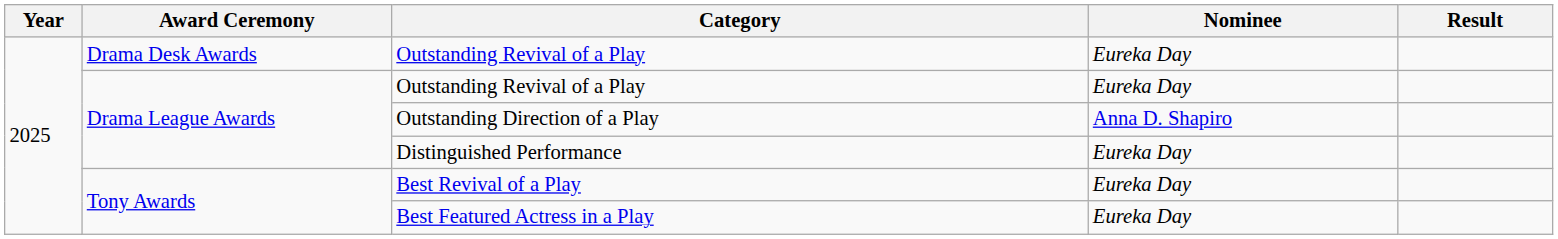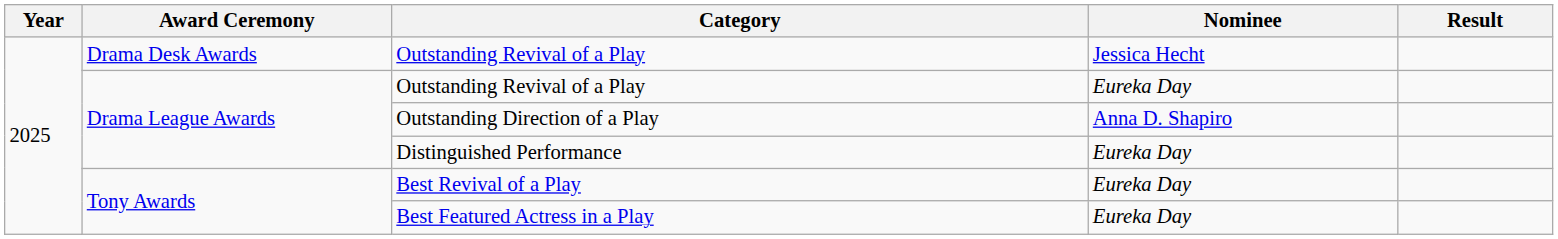Drama Desk Awards / Outstanding Revival of a Play | Nominee: Eureka Day -> Jessica Hecht
